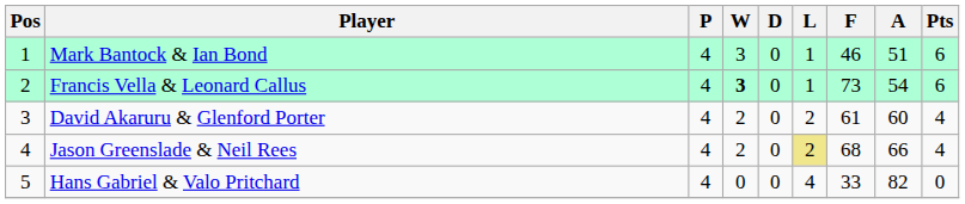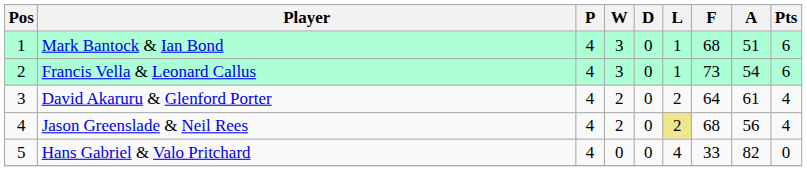Mark Bantock & Ian Bond | F: 46 -> 68
Francis Vella & Leonard Callus | W: bold -> normal
David Akaruru & Glenford Porter | F: 61 -> 64
David Akaruru & Glenford Porter | A: 60 -> 61
Jason Greenslade & Neil Rees | A: 66 -> 56
